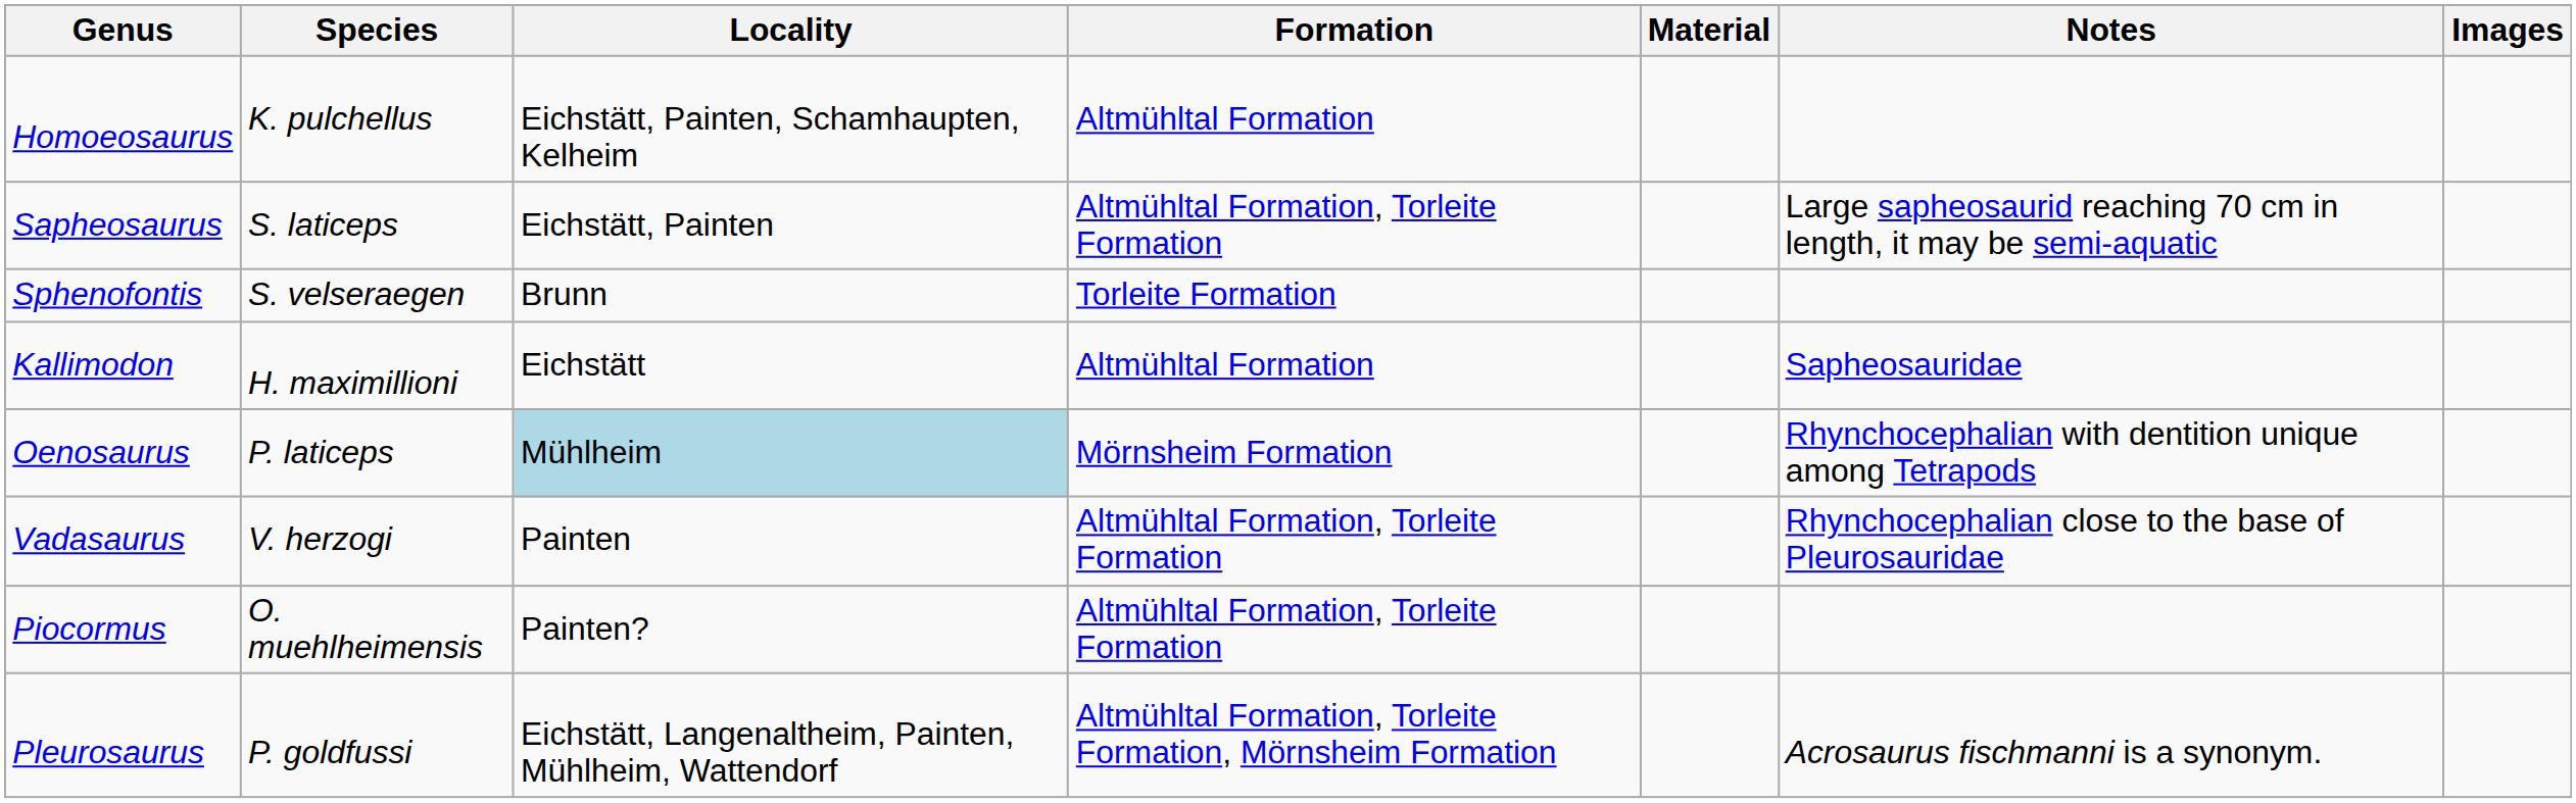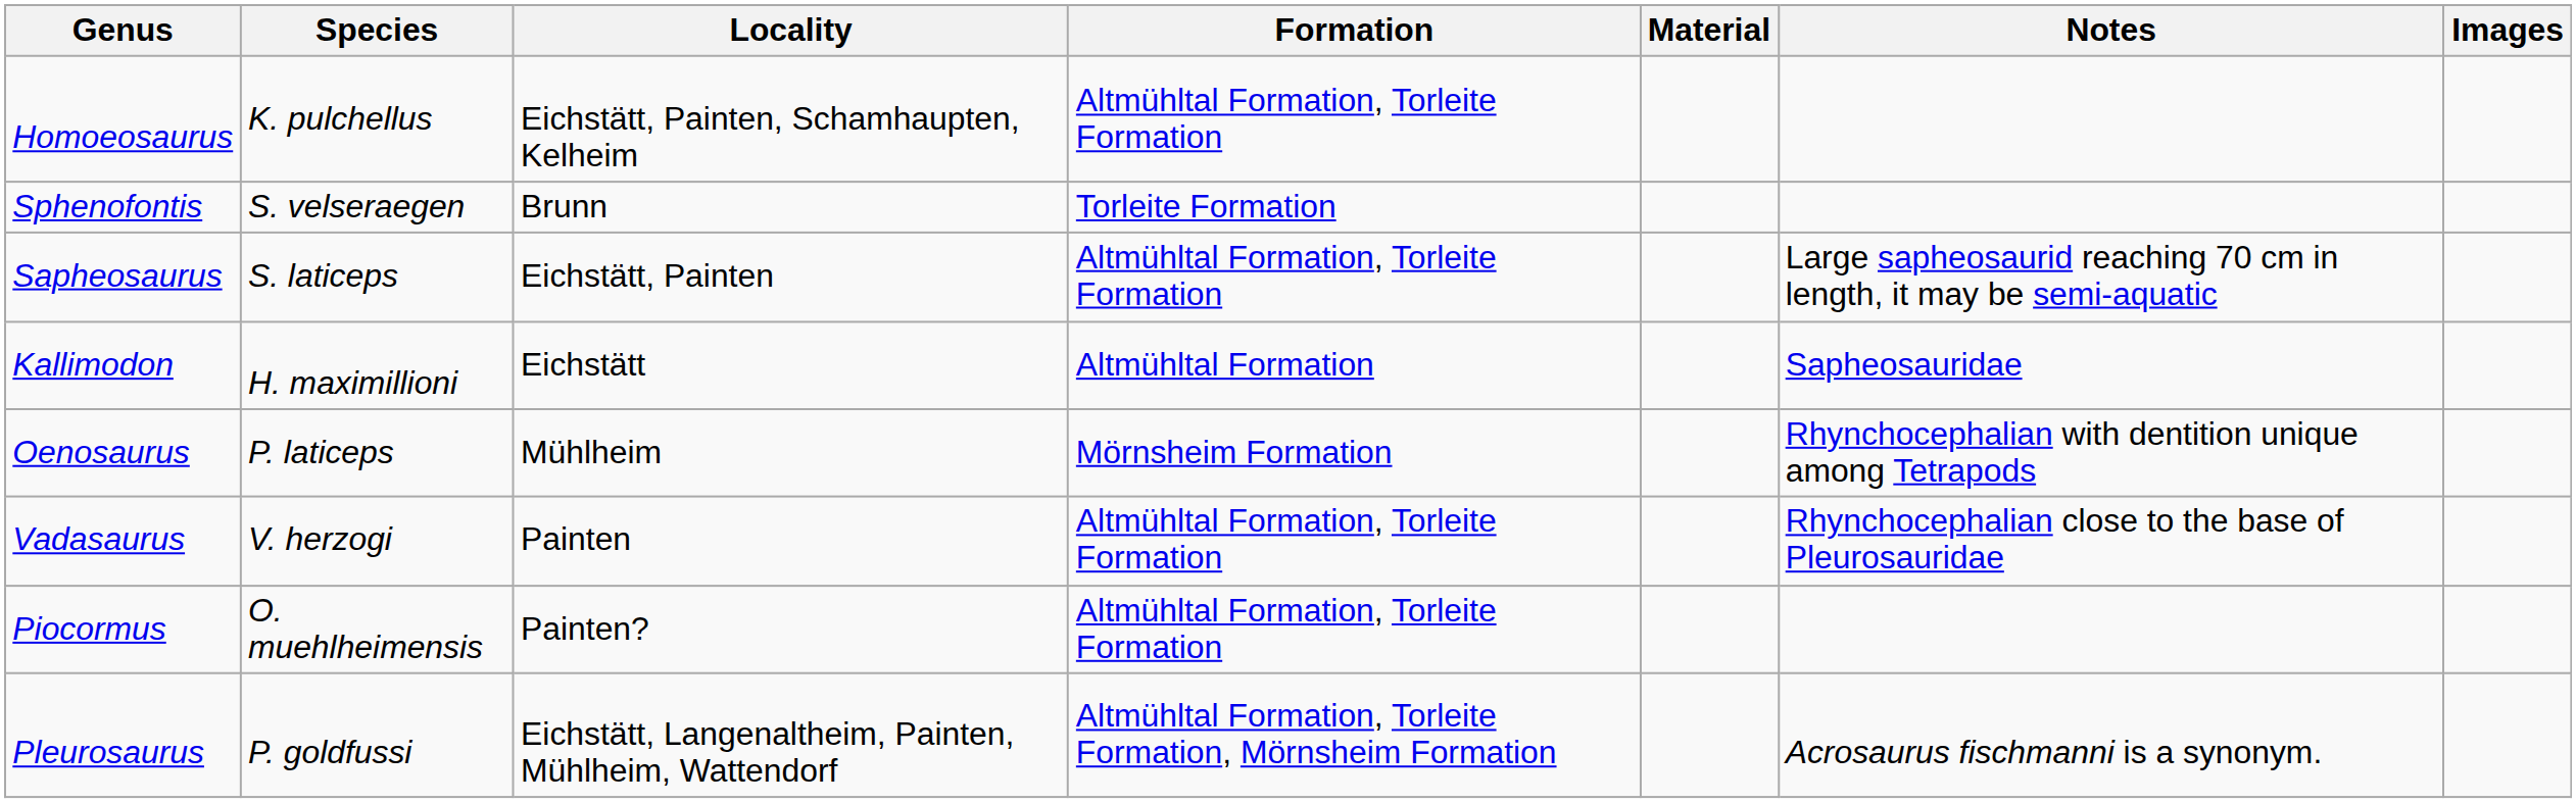Homoeosaurus | Formation: Altmühltal Formation -> Altmühltal Formation, Torleite Formation
rows swapped: Sapheosaurus <-> Sphenofontis
Oenosaurus | Locality: lightblue background -> no background
